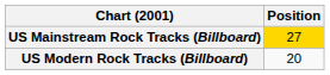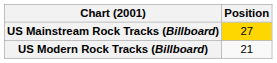US Modern Rock Tracks (Billboard) | Position: 20 -> 21
